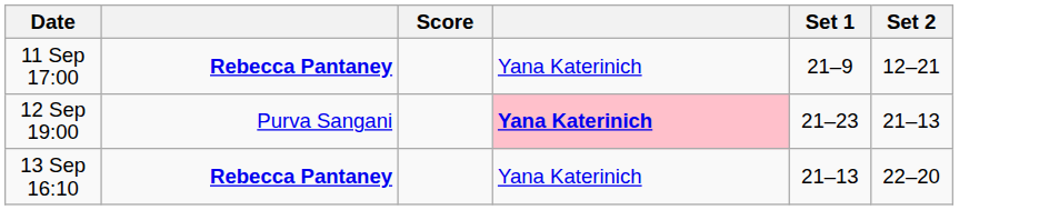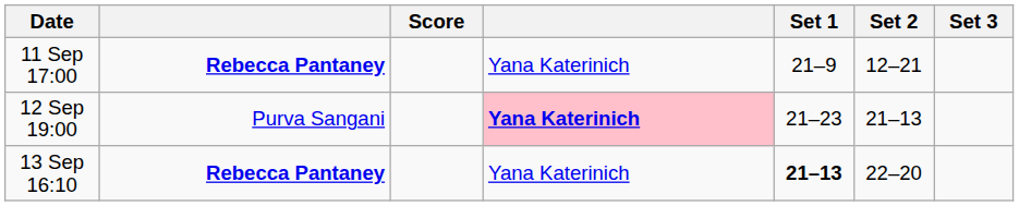+ column: Set 3
13 Sep 16:10 | Set 1: normal -> bold
